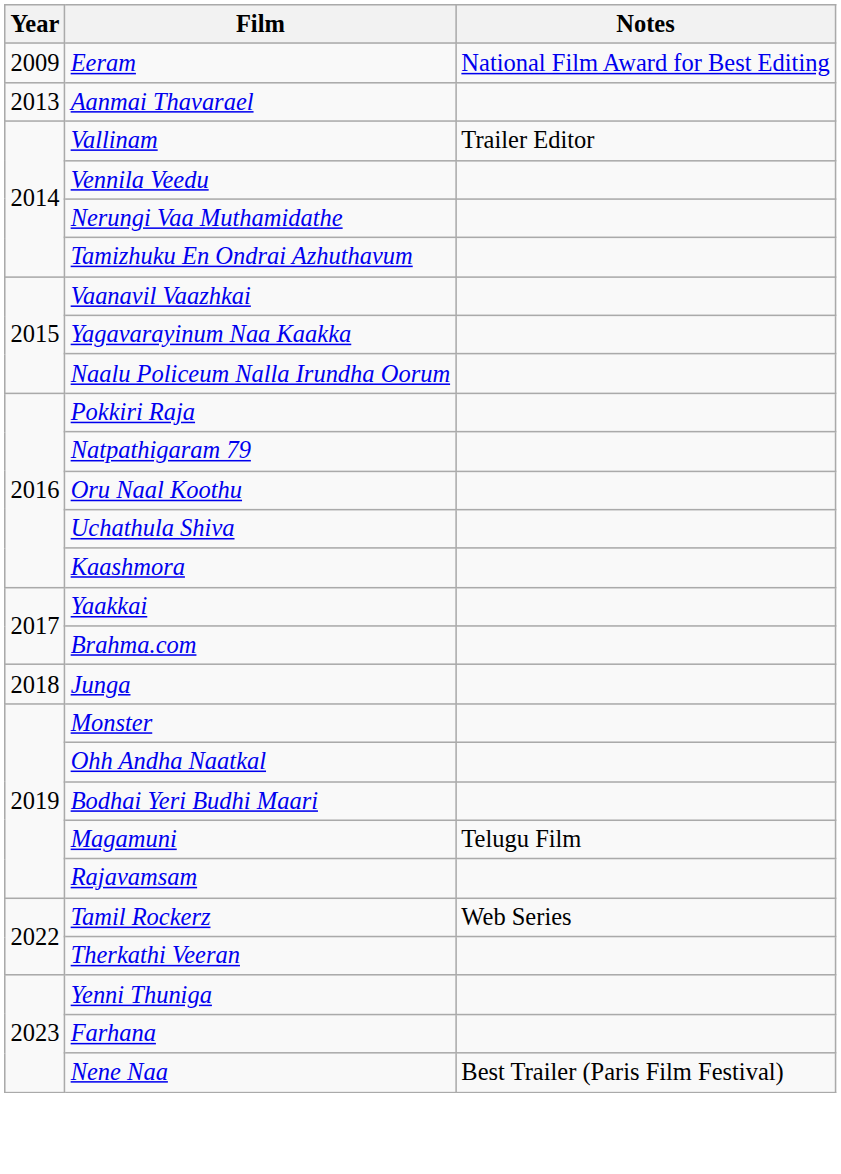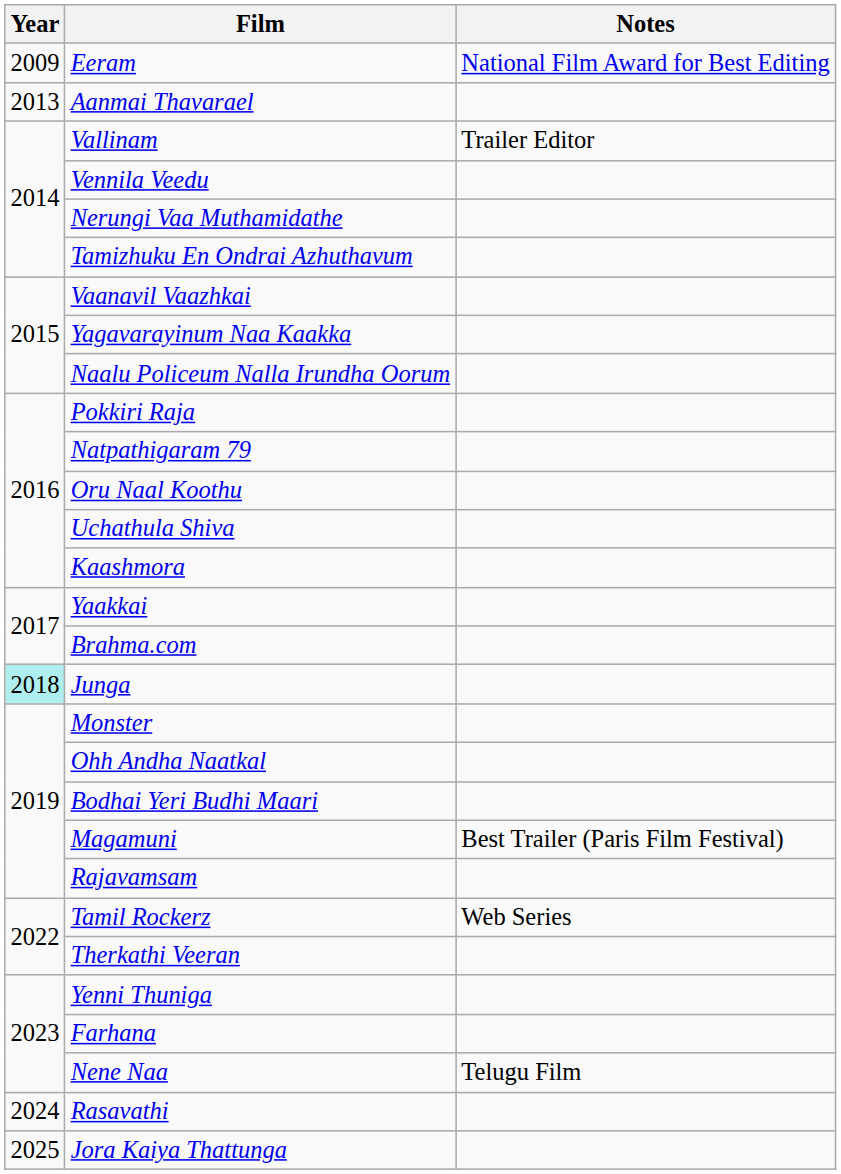Junga | Year: no background -> paleturquoise background
Magamuni | Notes: Telugu Film -> Best Trailer (Paris Film Festival)
Nene Naa | Notes: Best Trailer (Paris Film Festival) -> Telugu Film
+ row: 2024 | Rasavathi
+ row: 2025 | Jora Kaiya Thattunga
